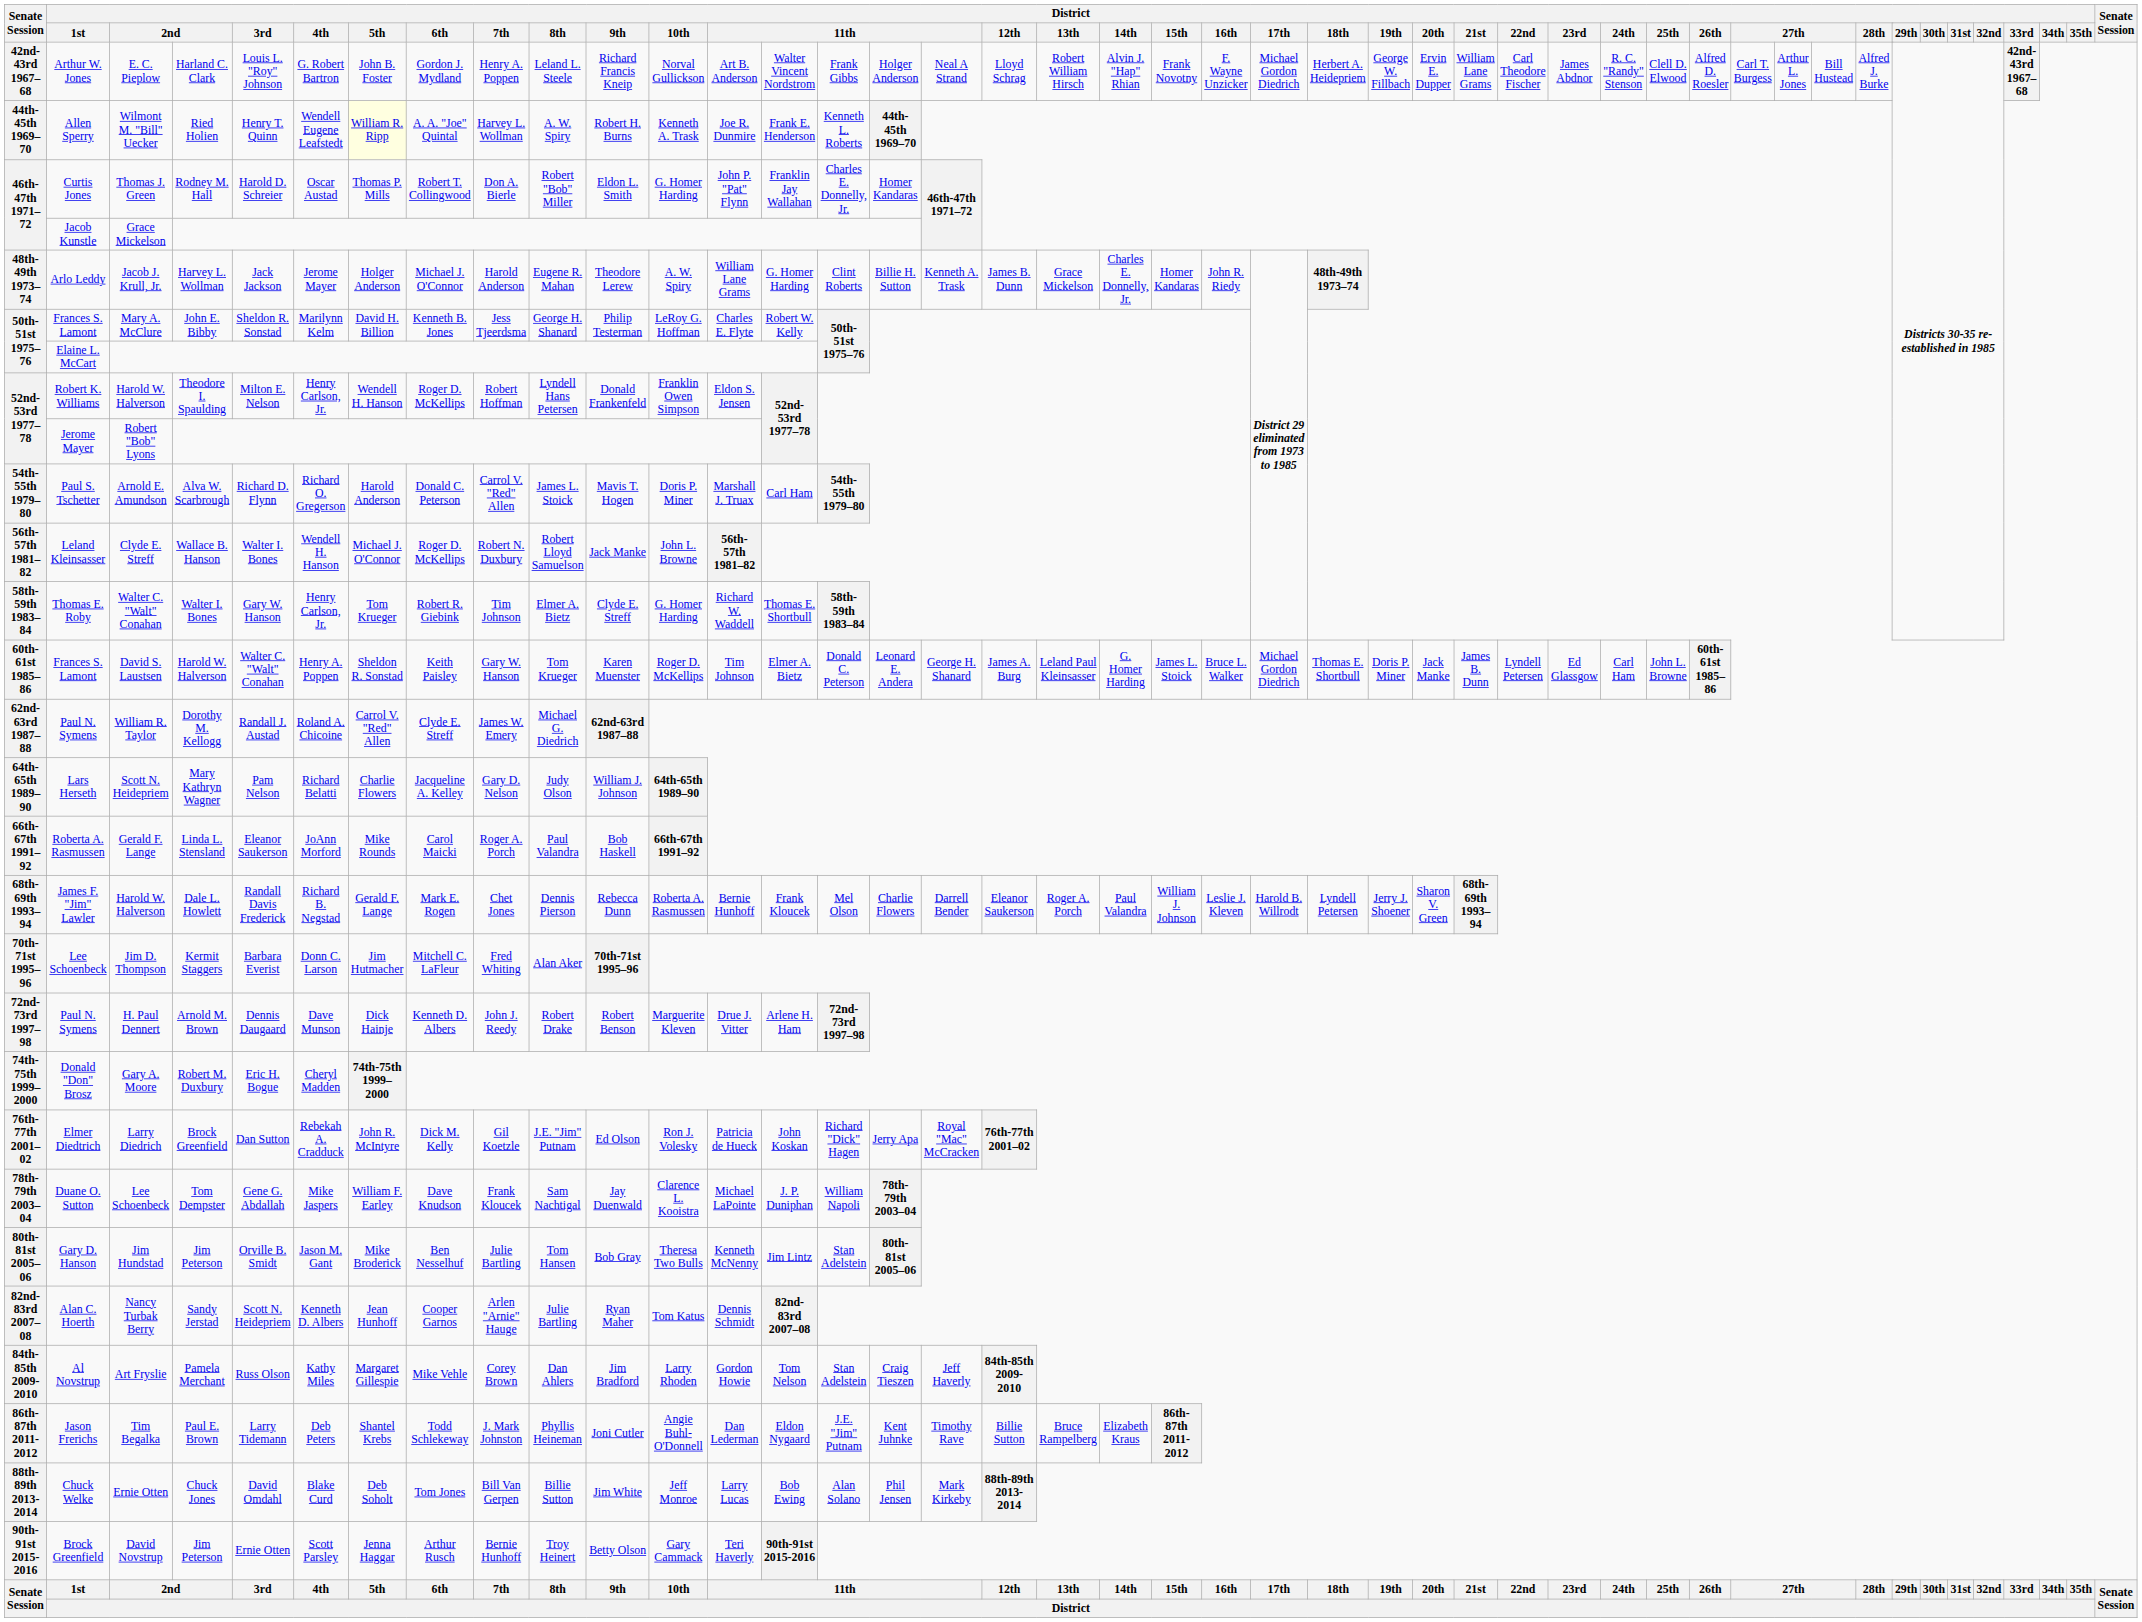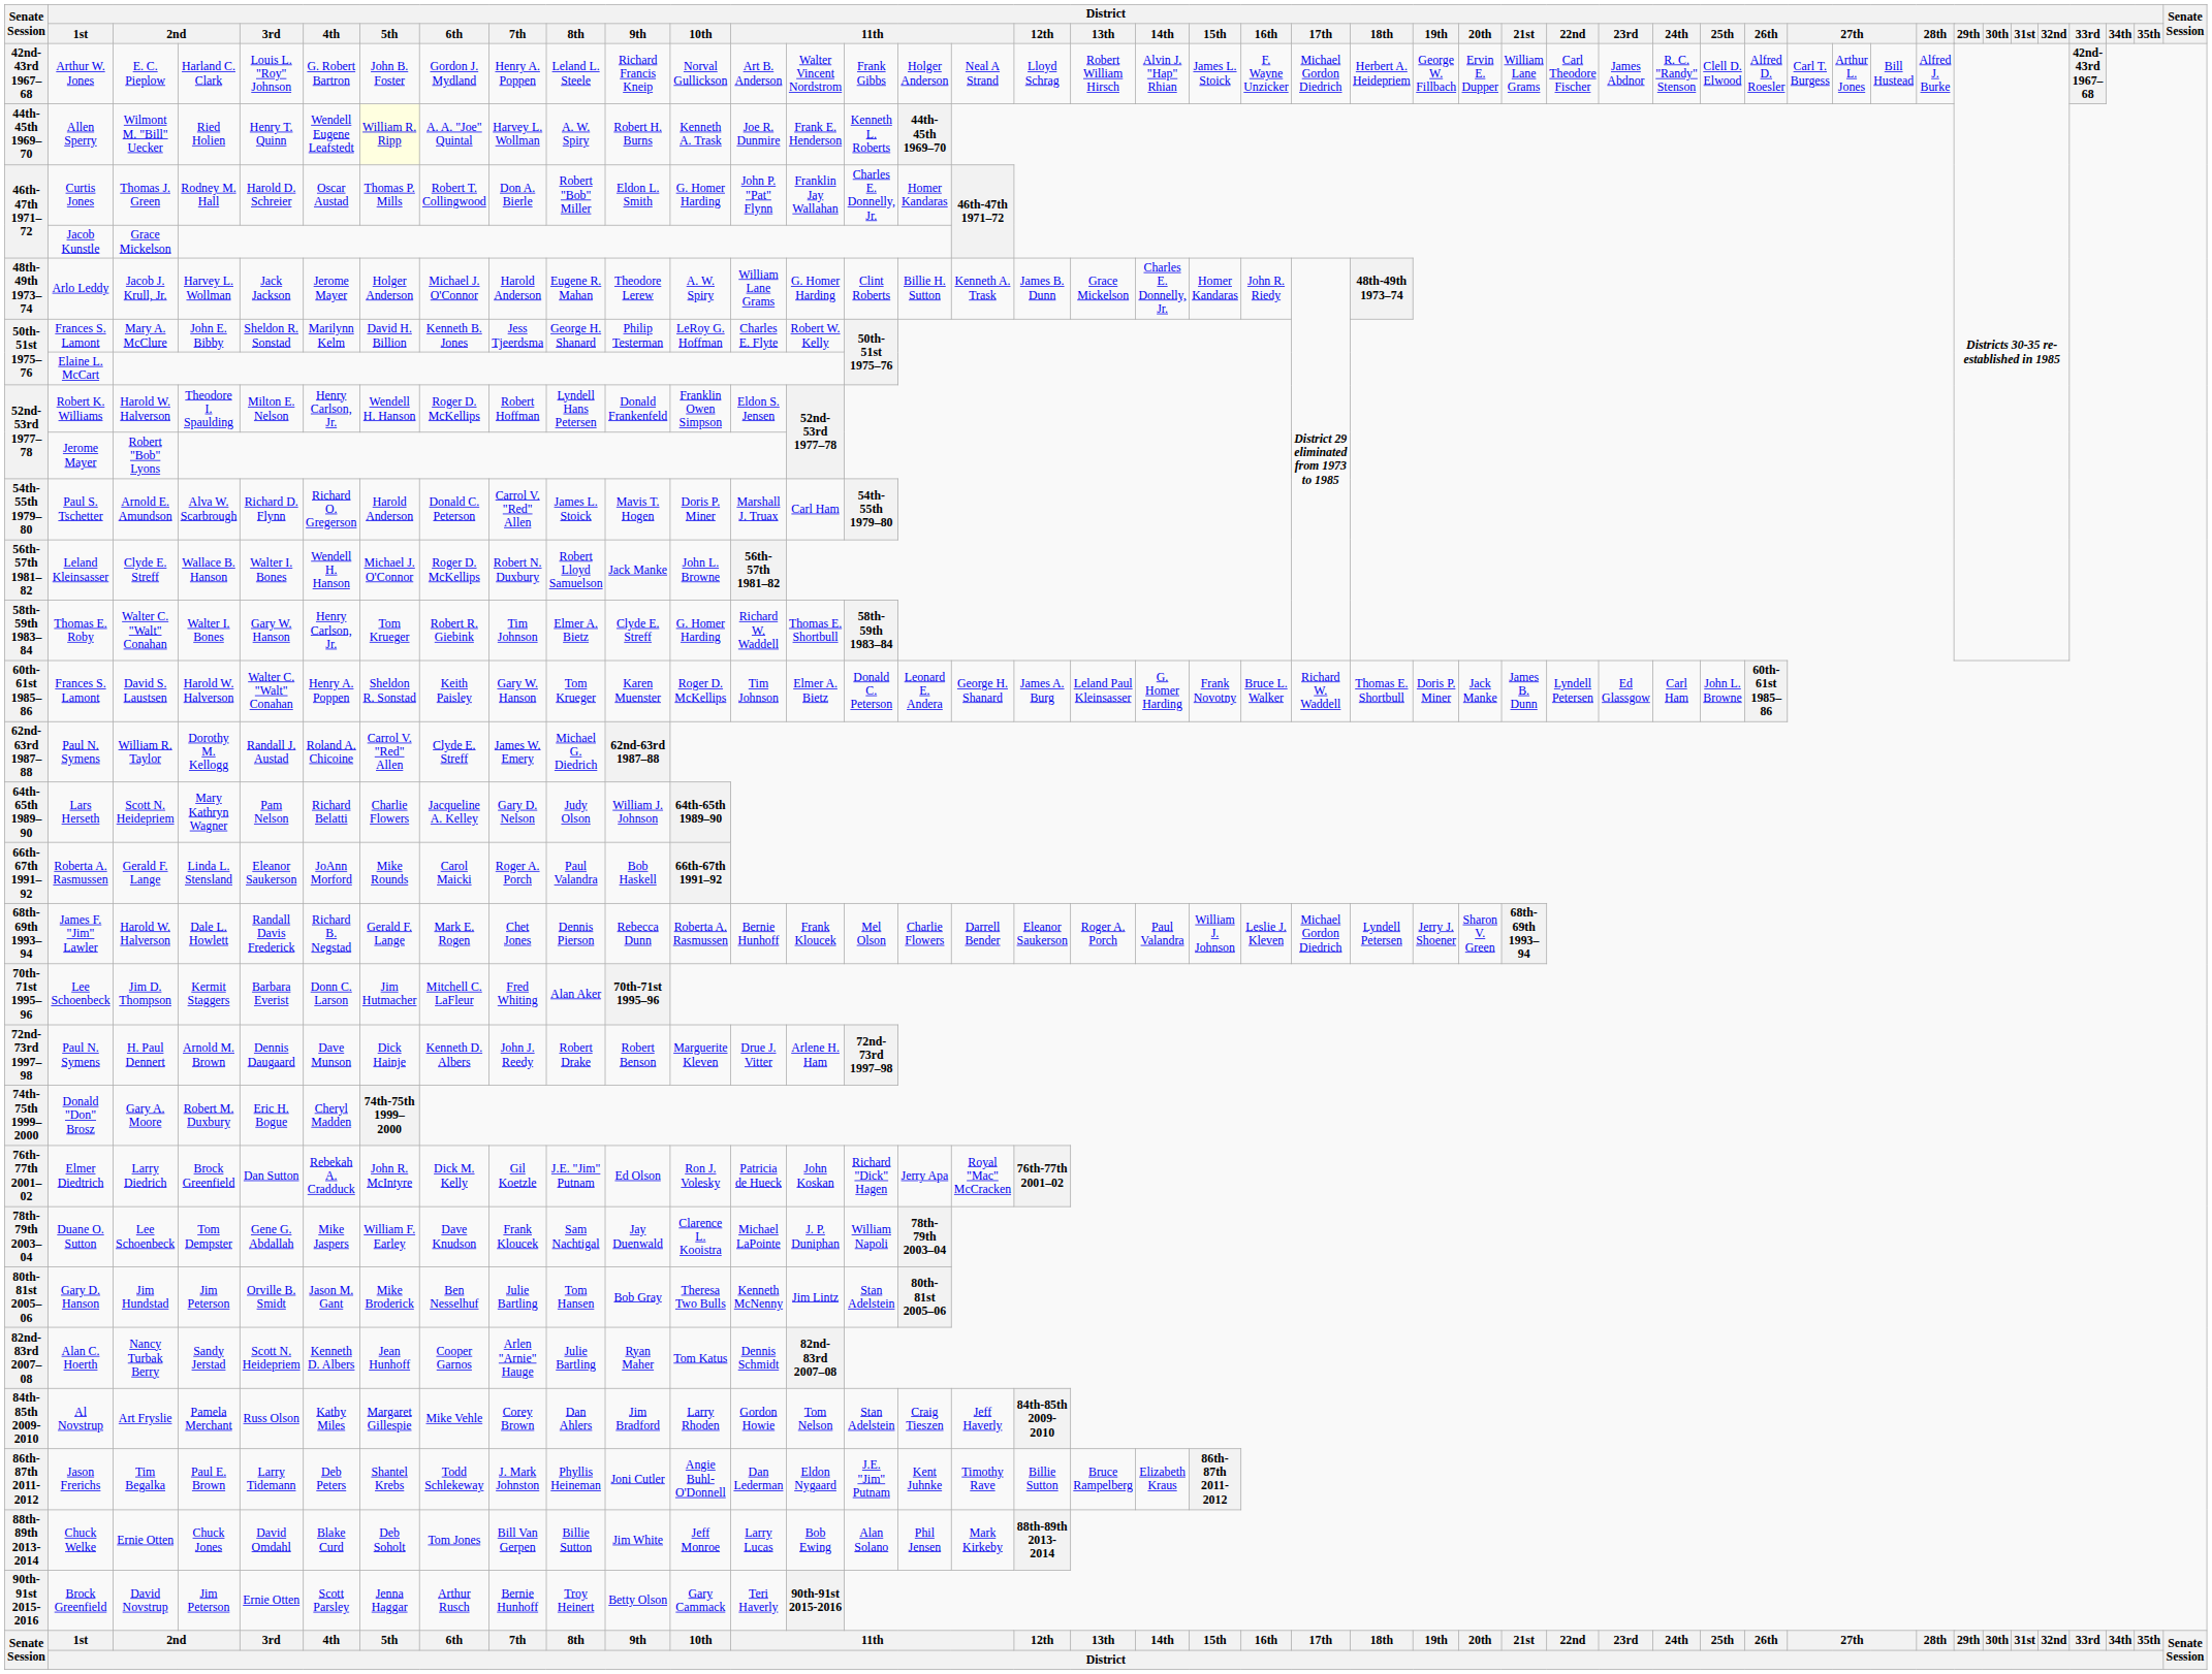E. C. Pieplow | District / 15th: Frank Novotny -> James L. Stoick
David S. Laustsen | District / 15th: James L. Stoick -> Frank Novotny
David S. Laustsen | District / 17th: Michael Gordon Diedrich -> Richard W. Waddell
James F. "Jim" Lawler / Harold W. Halverson | District / 17th: Harold B. Willrodt -> Michael Gordon Diedrich
